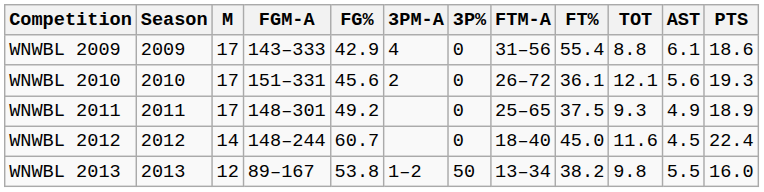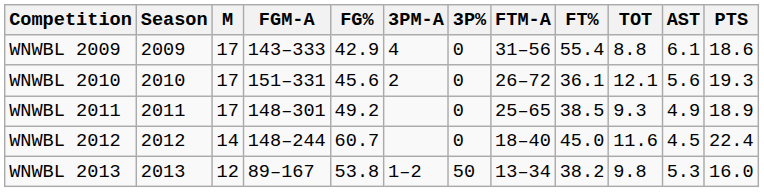WNWBL 2011 | FT%: 37.5 -> 38.5
WNWBL 2013 | AST: 5.5 -> 5.3
